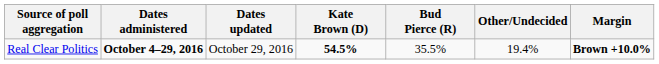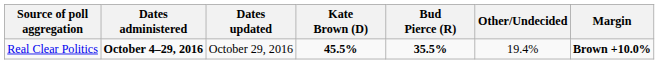Real Clear Politics | Kate Brown (D): 54.5% -> 45.5%
Real Clear Politics | Bud Pierce (R): normal -> bold
